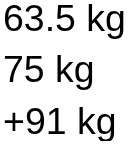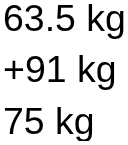rows swapped: 75 kg <-> +91 kg
